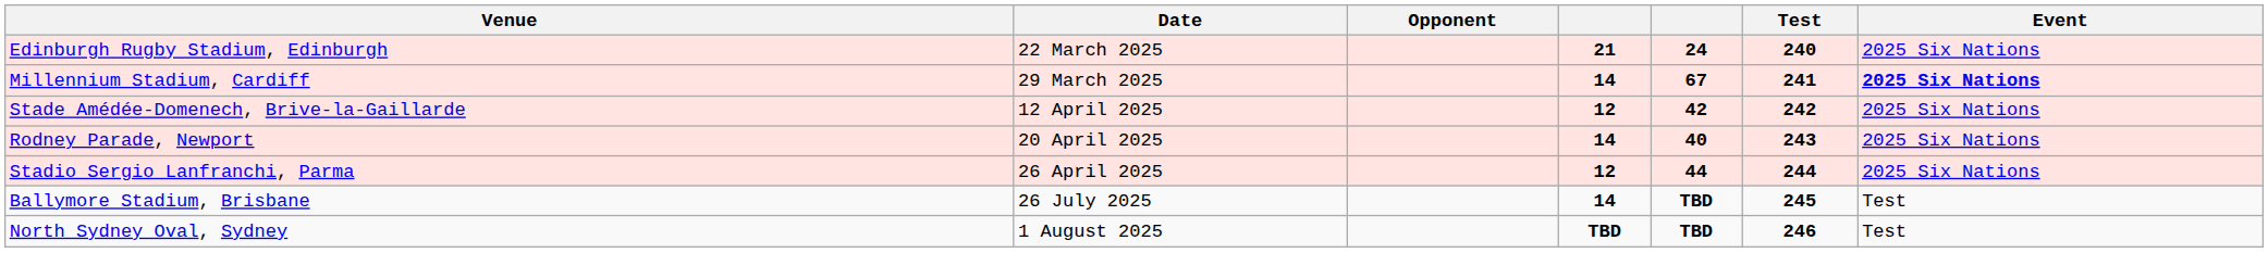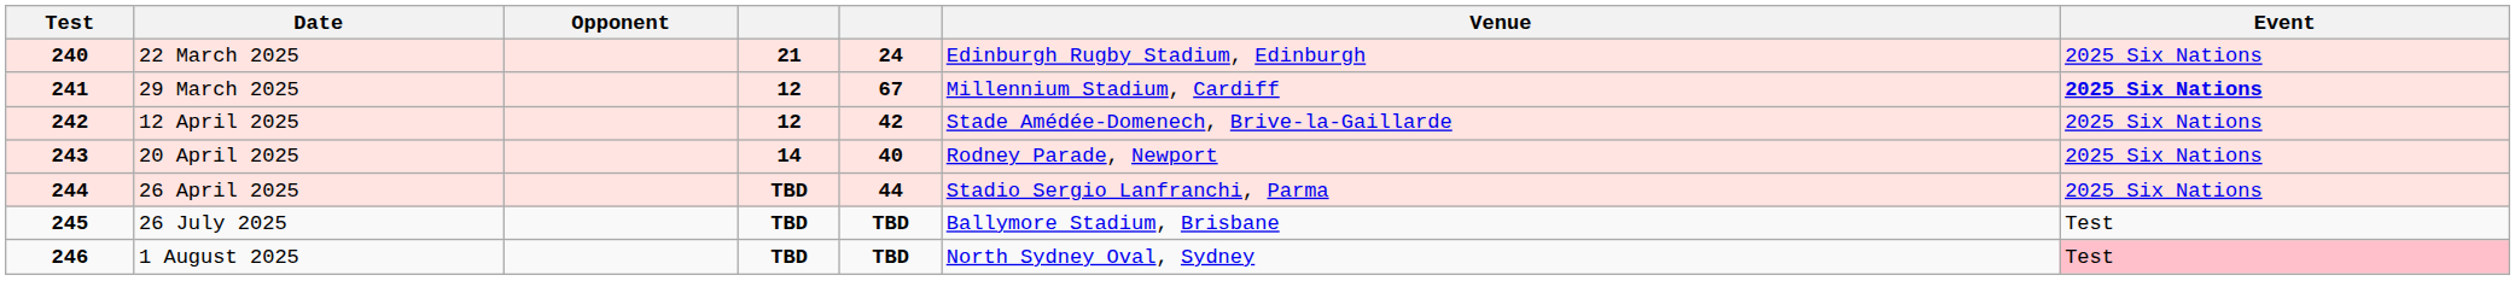columns swapped: Test <-> Venue
29 March 2025 | column 4: 14 -> 12
26 April 2025 | column 4: 12 -> TBD
26 July 2025 | column 4: 14 -> TBD
1 August 2025 | Event: no background -> pink background
